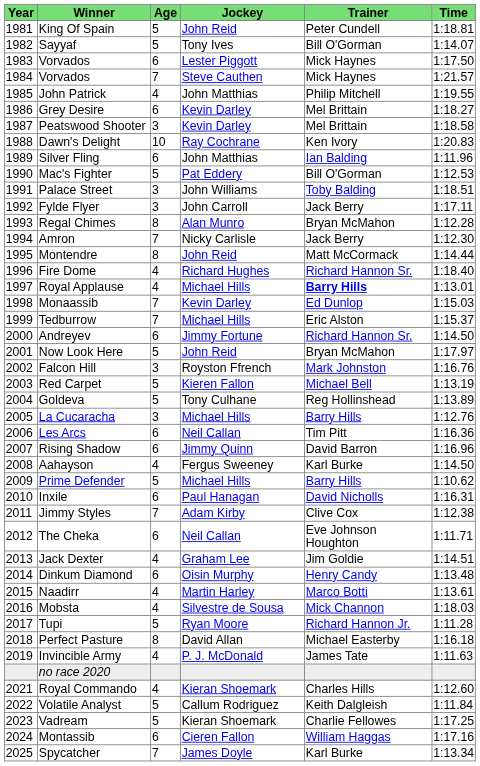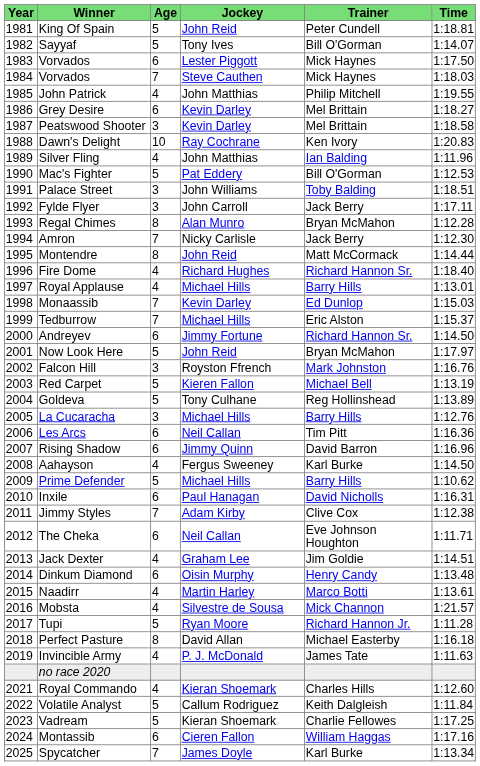1984 / Vorvados | Time: 1:21.57 -> 1:18.03
Silver Fling | Age: 6 -> 4
Royal Applause | Trainer: bold -> normal
Mobsta | Time: 1:18.03 -> 1:21.57
